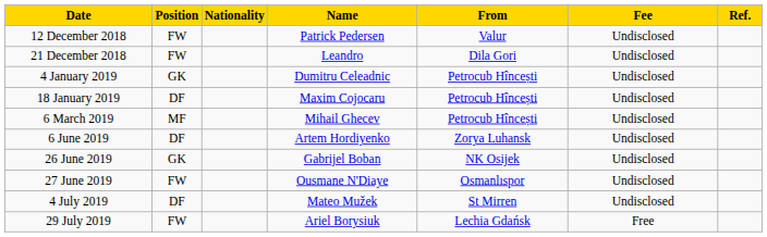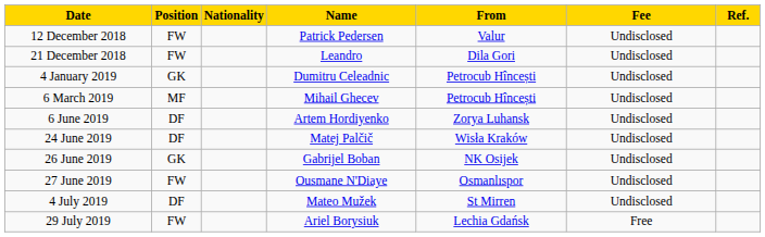- row: 18 January 2019 | DF | Maxim Cojocaru | Petrocub Hîncești | Undisclosed
+ row: 24 June 2019 | DF | Matej Palčič | Wisła Kraków | Undisclosed
